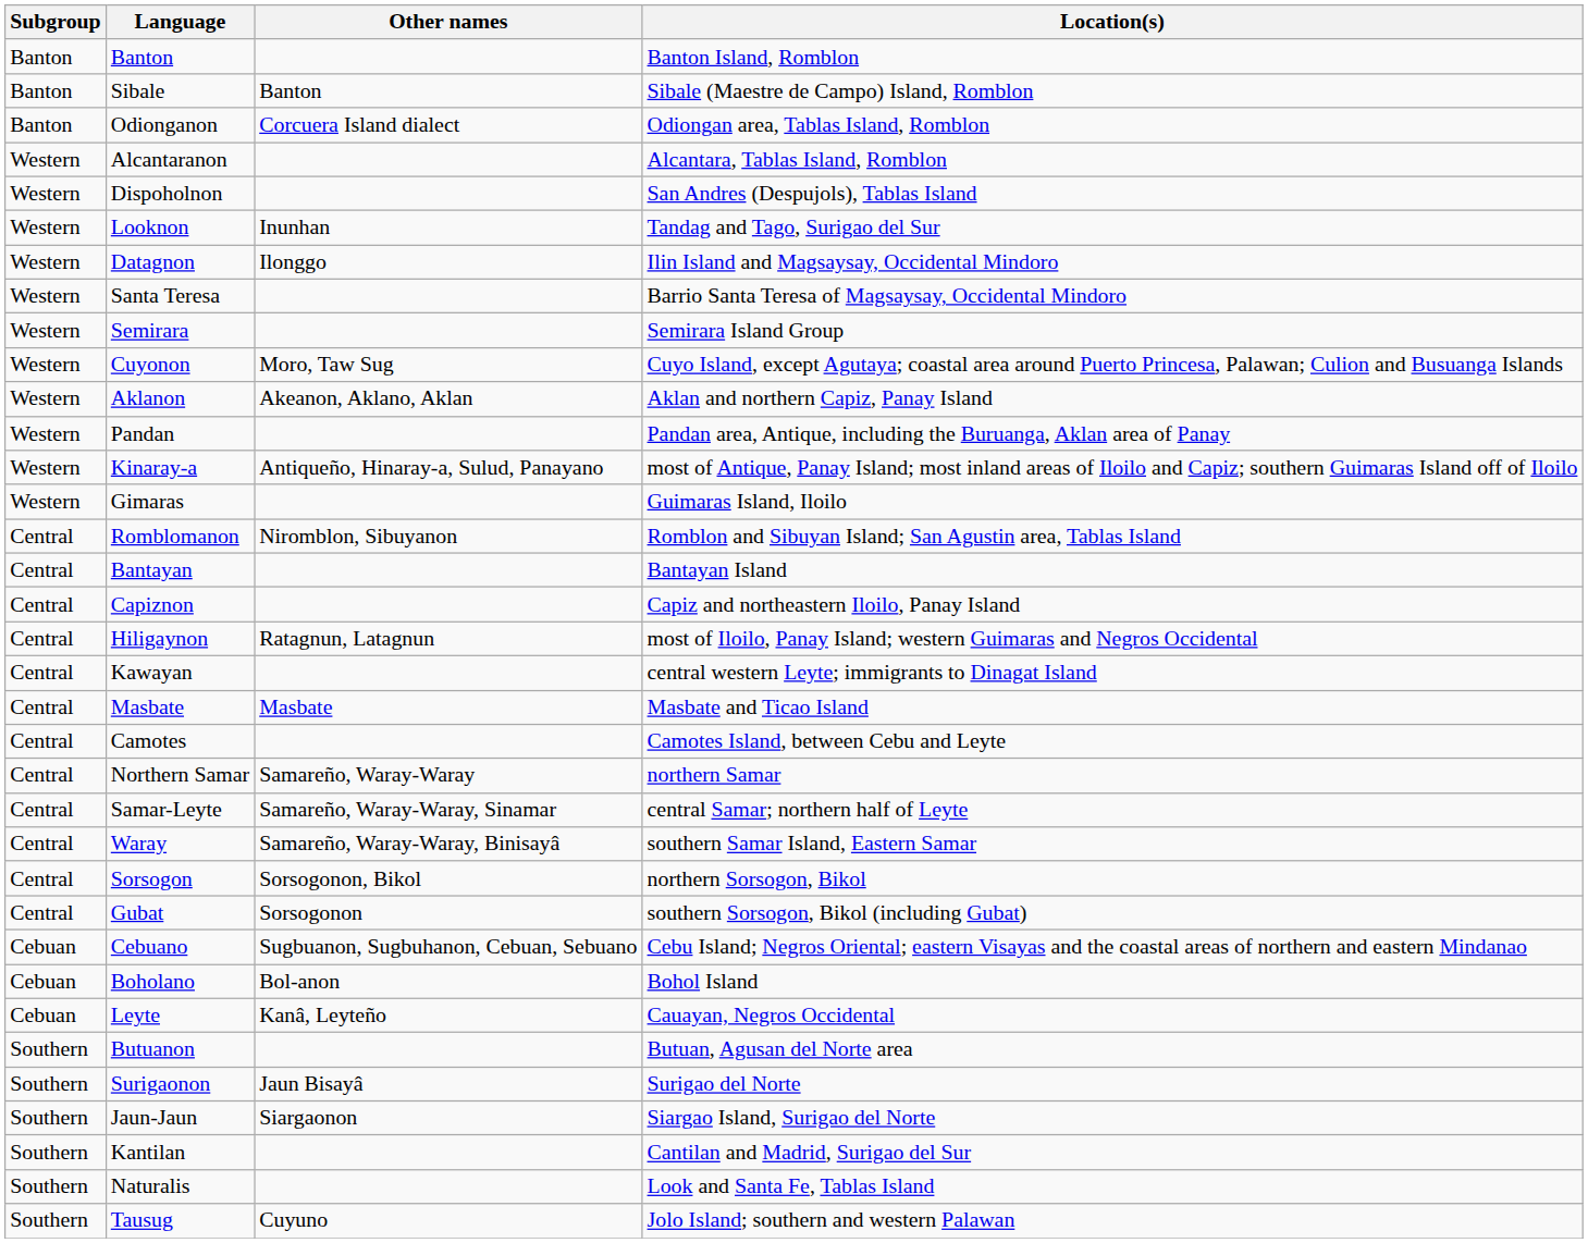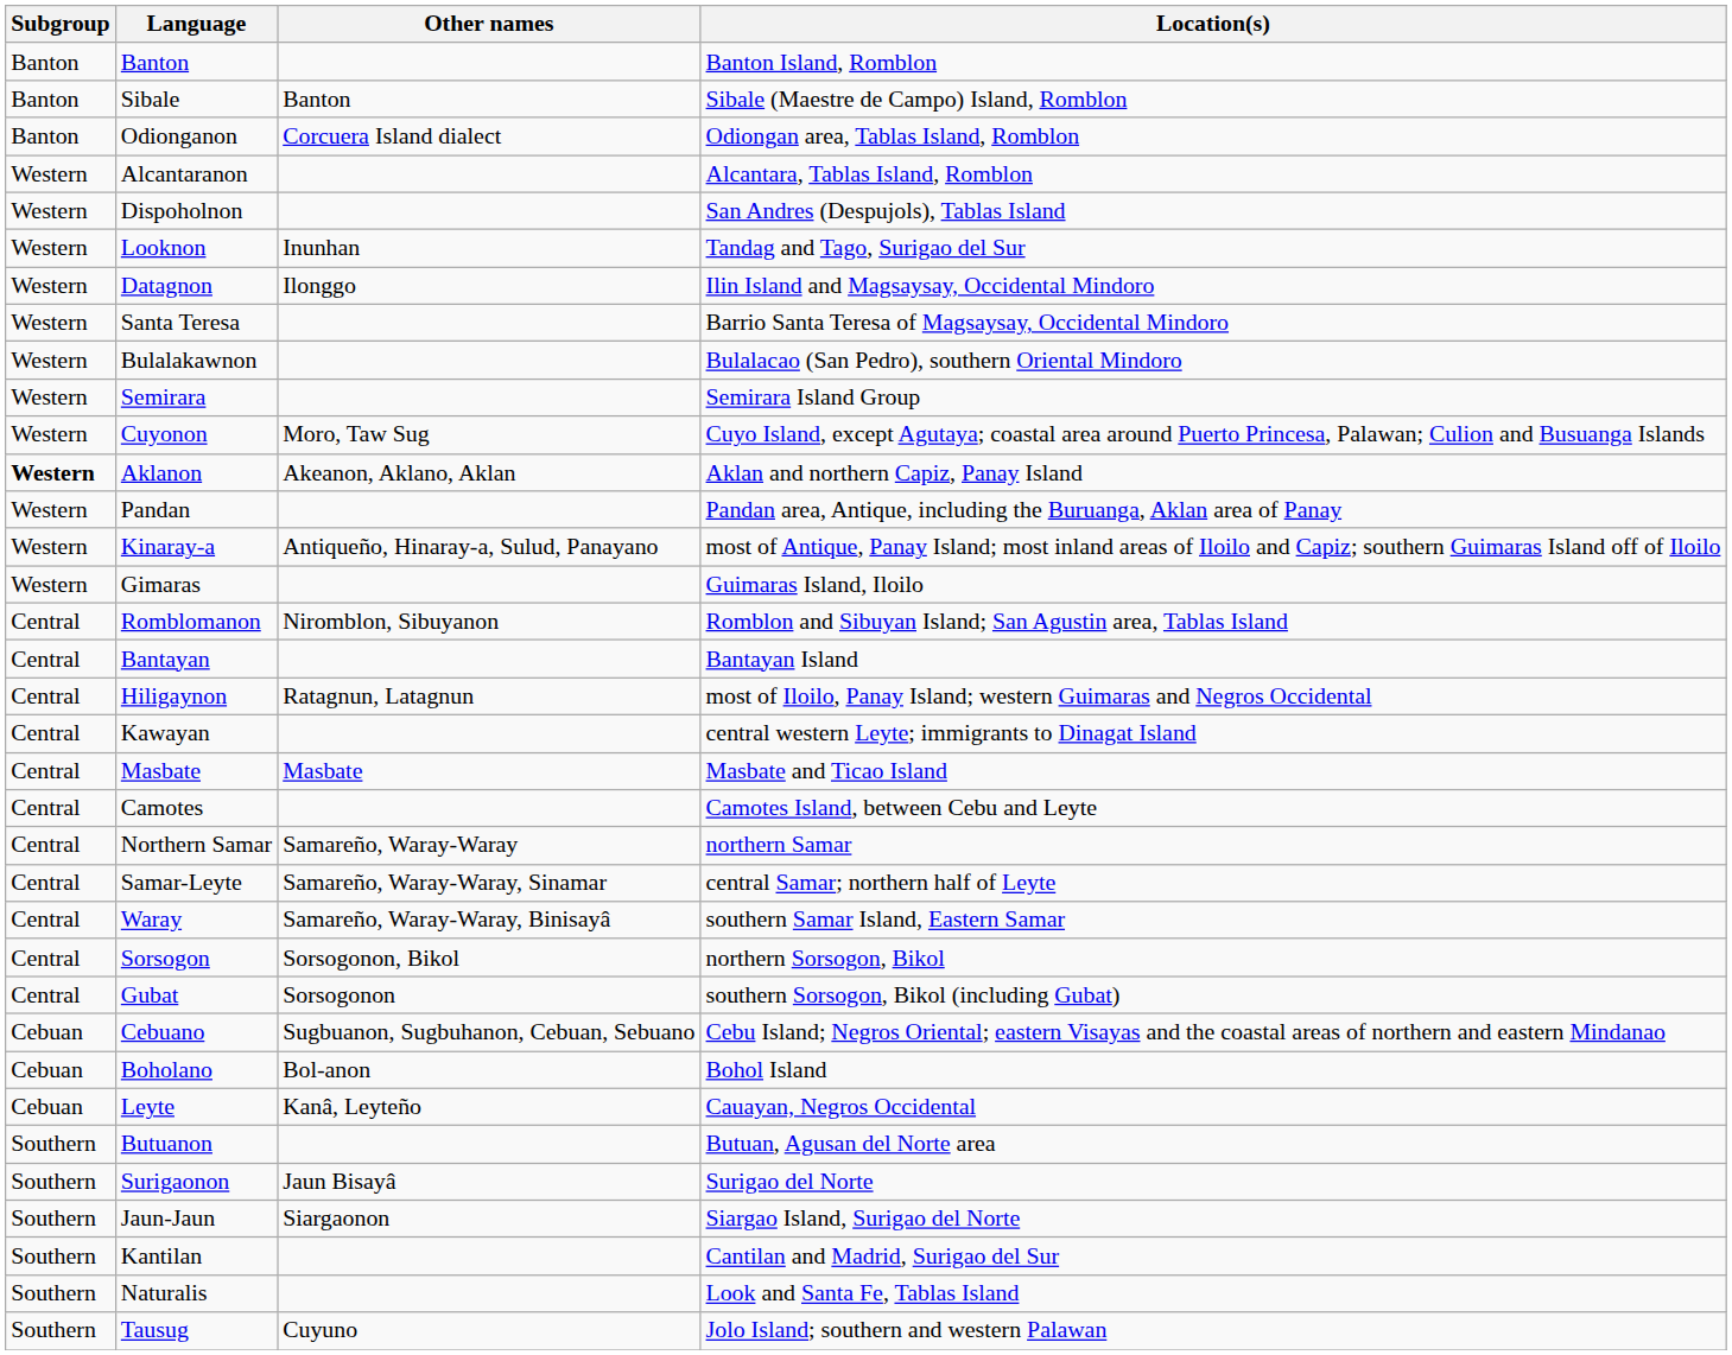+ row: Western | Bulalakawnon | Bulalacao (San Pedro), southern Oriental Mindoro
Aklanon | Subgroup: normal -> bold
- row: Central | Capiznon | Capiz and northeastern Iloilo, Panay Island
